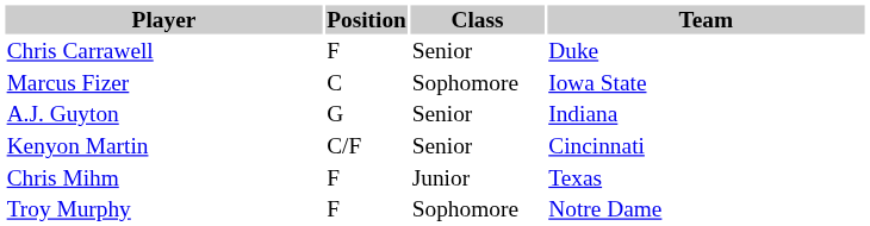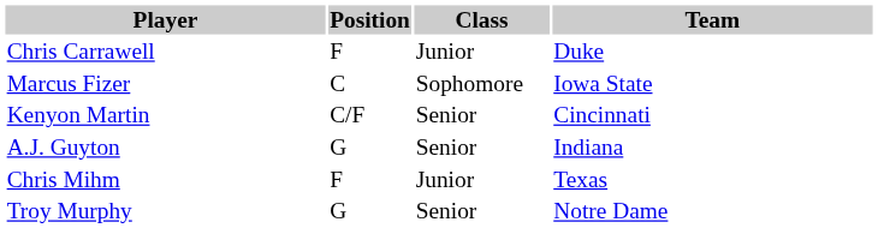Chris Carrawell | Class: Senior -> Junior
rows swapped: A.J. Guyton <-> Kenyon Martin
Troy Murphy | Position: F -> G
Troy Murphy | Class: Sophomore -> Senior
